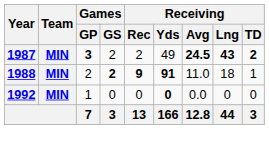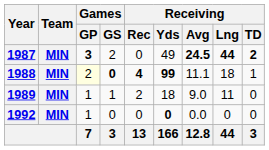1987 | Receiving / Rec: 2 -> 0
1987 | Receiving / Lng: 43 -> 44
1988 | Games / GP: no background -> lightyellow background
1988 | Games / GS: 2 -> 0
1988 | Receiving / Rec: 9 -> 4
1988 | Receiving / Yds: 91 -> 99
1988 | Receiving / Avg: 11.0 -> 11.1
+ row: 1989 | MIN | 1 | 1 | 2 | 18 | 9.0 | 11 | 0
